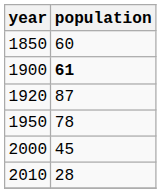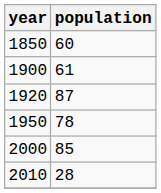1900 | population: bold -> normal
2000 | population: 45 -> 85
